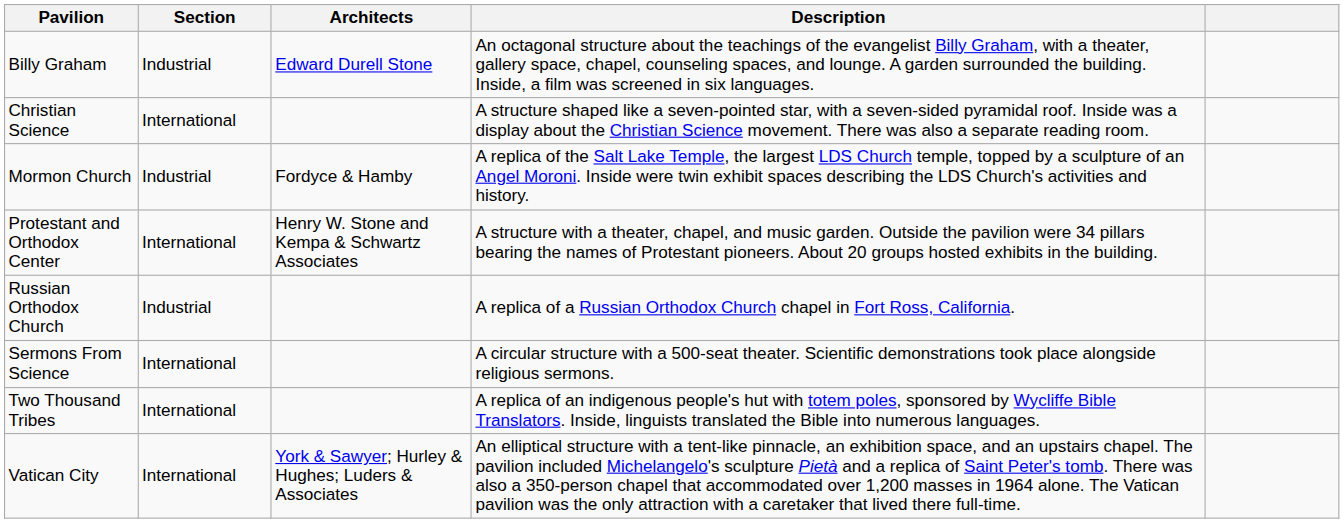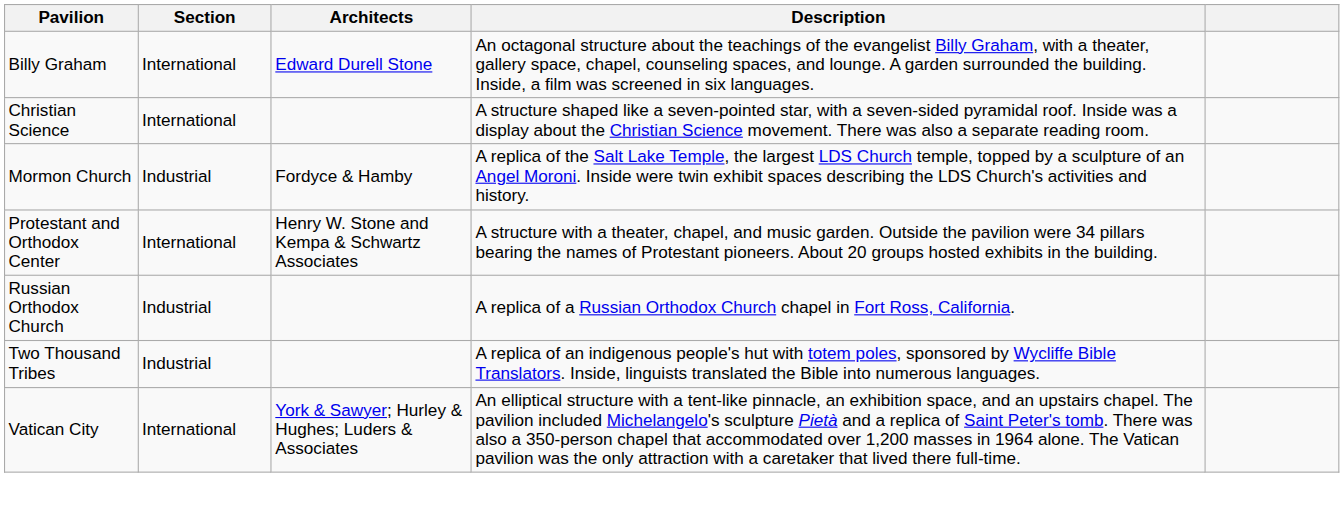Billy Graham | Section: Industrial -> International
- row: Sermons From Science | International | A circular structure with a 500-seat theater. Scientific demonstrations took place alongside religious sermons.
Two Thousand Tribes | Section: International -> Industrial
